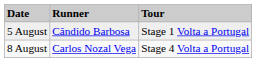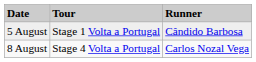columns swapped: Tour <-> Runner
